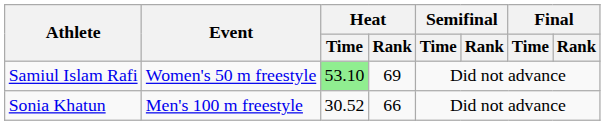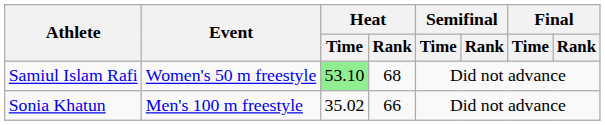Samiul Islam Rafi | Heat / Rank: 69 -> 68
Sonia Khatun | Heat / Time: 30.52 -> 35.02
